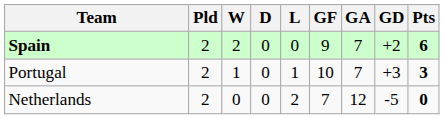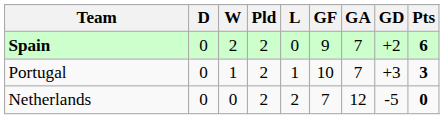columns swapped: Pld <-> D
